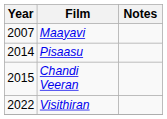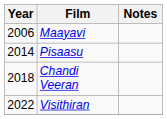Maayavi | Year: 2007 -> 2006
Chandi Veeran | Year: 2015 -> 2018
